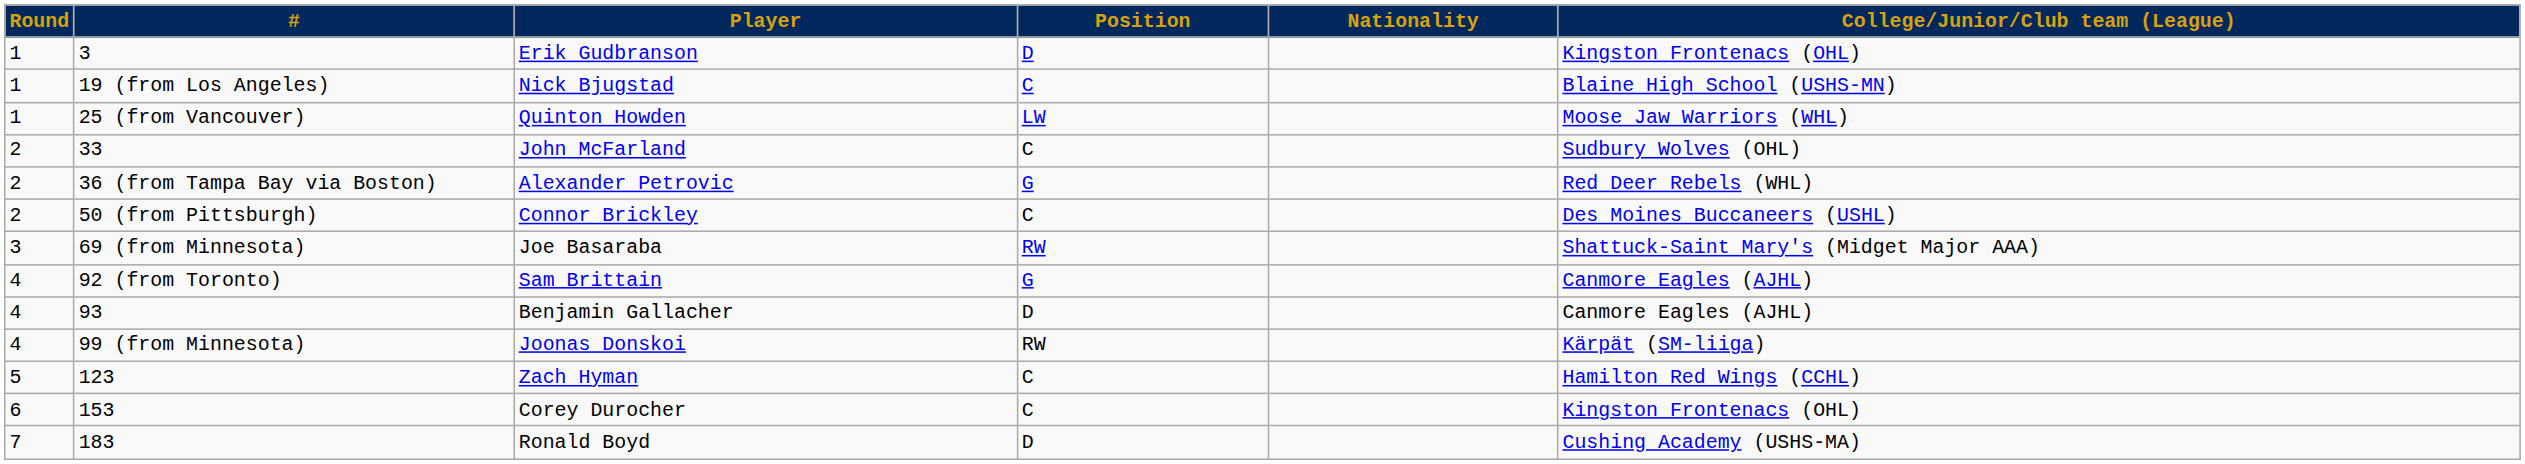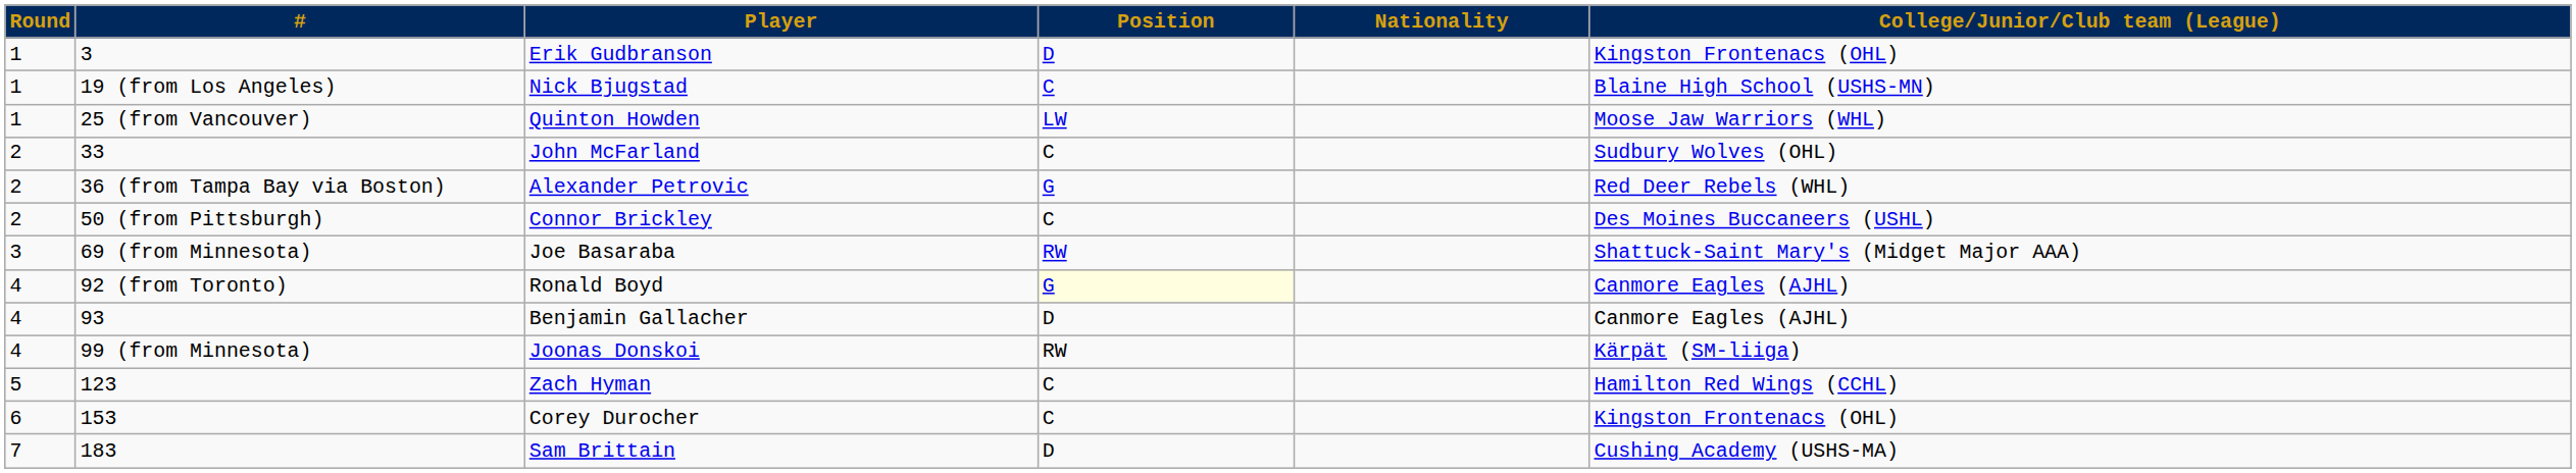92 (from Toronto) | Player: Sam Brittain -> Ronald Boyd
92 (from Toronto) | Position: no background -> lightyellow background
183 | Player: Ronald Boyd -> Sam Brittain
